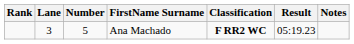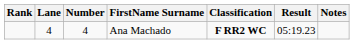Ana Machado | Lane: 3 -> 4
Ana Machado | Number: 5 -> 4
